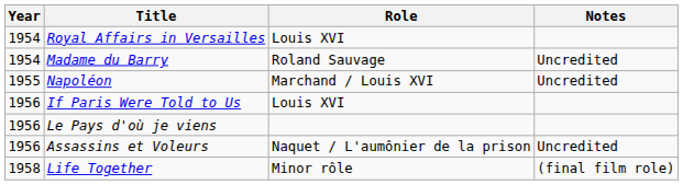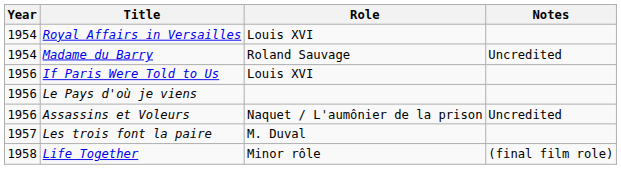- row: 1955 | Napoléon | Marchand / Louis XVI | Uncredited
+ row: 1957 | Les trois font la paire | M. Duval
